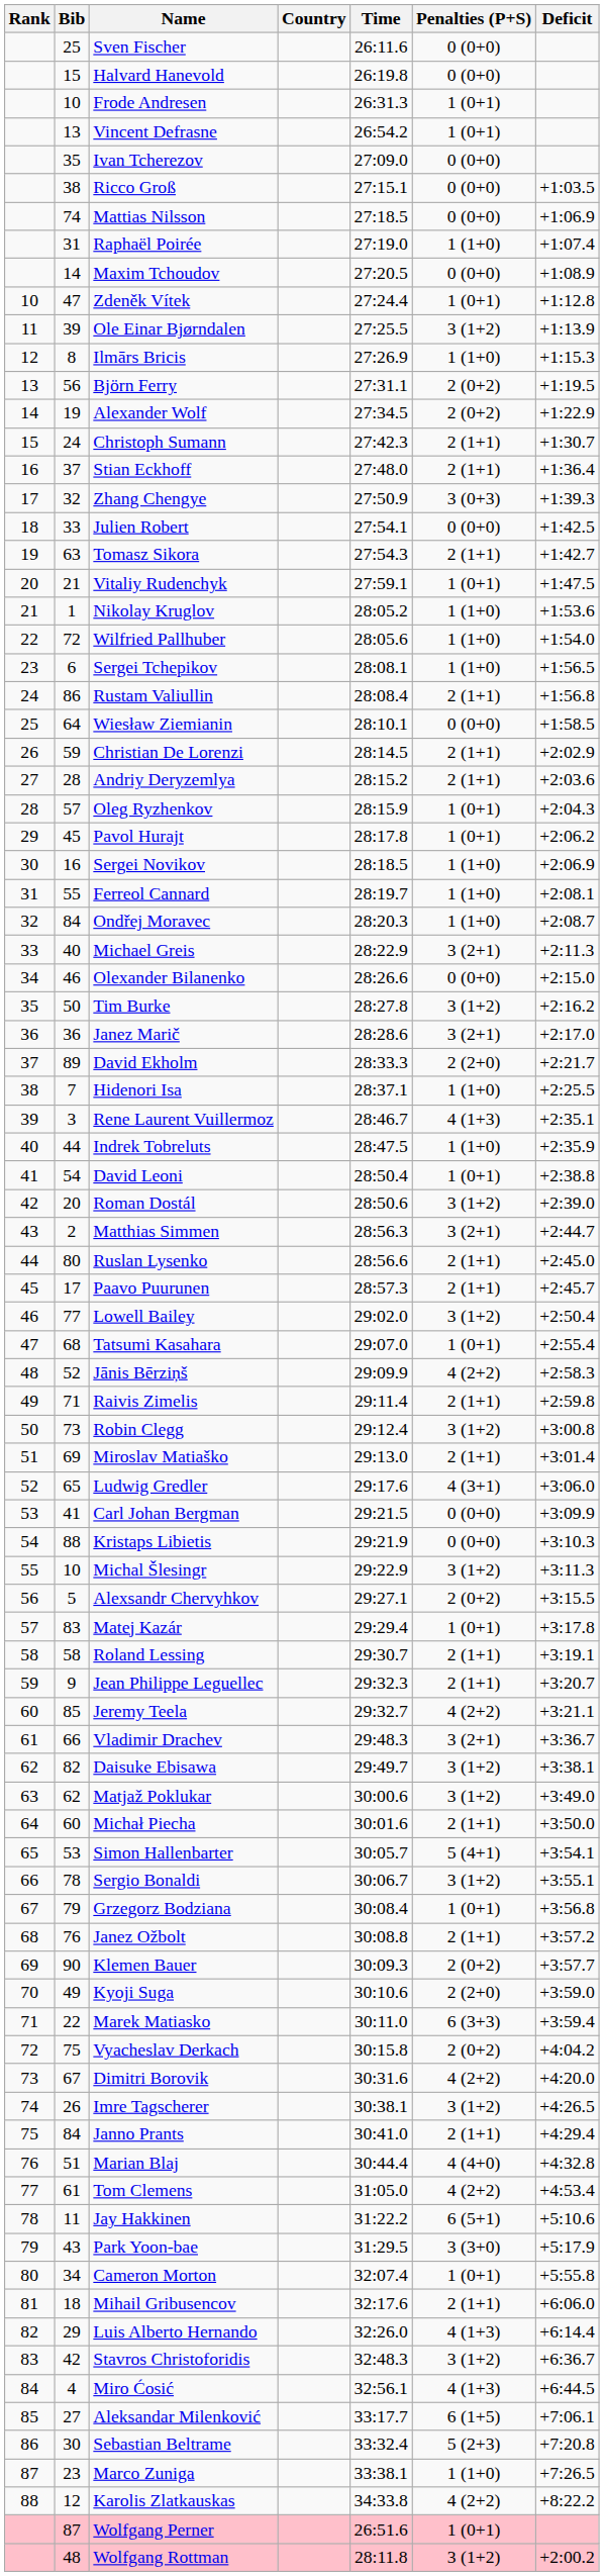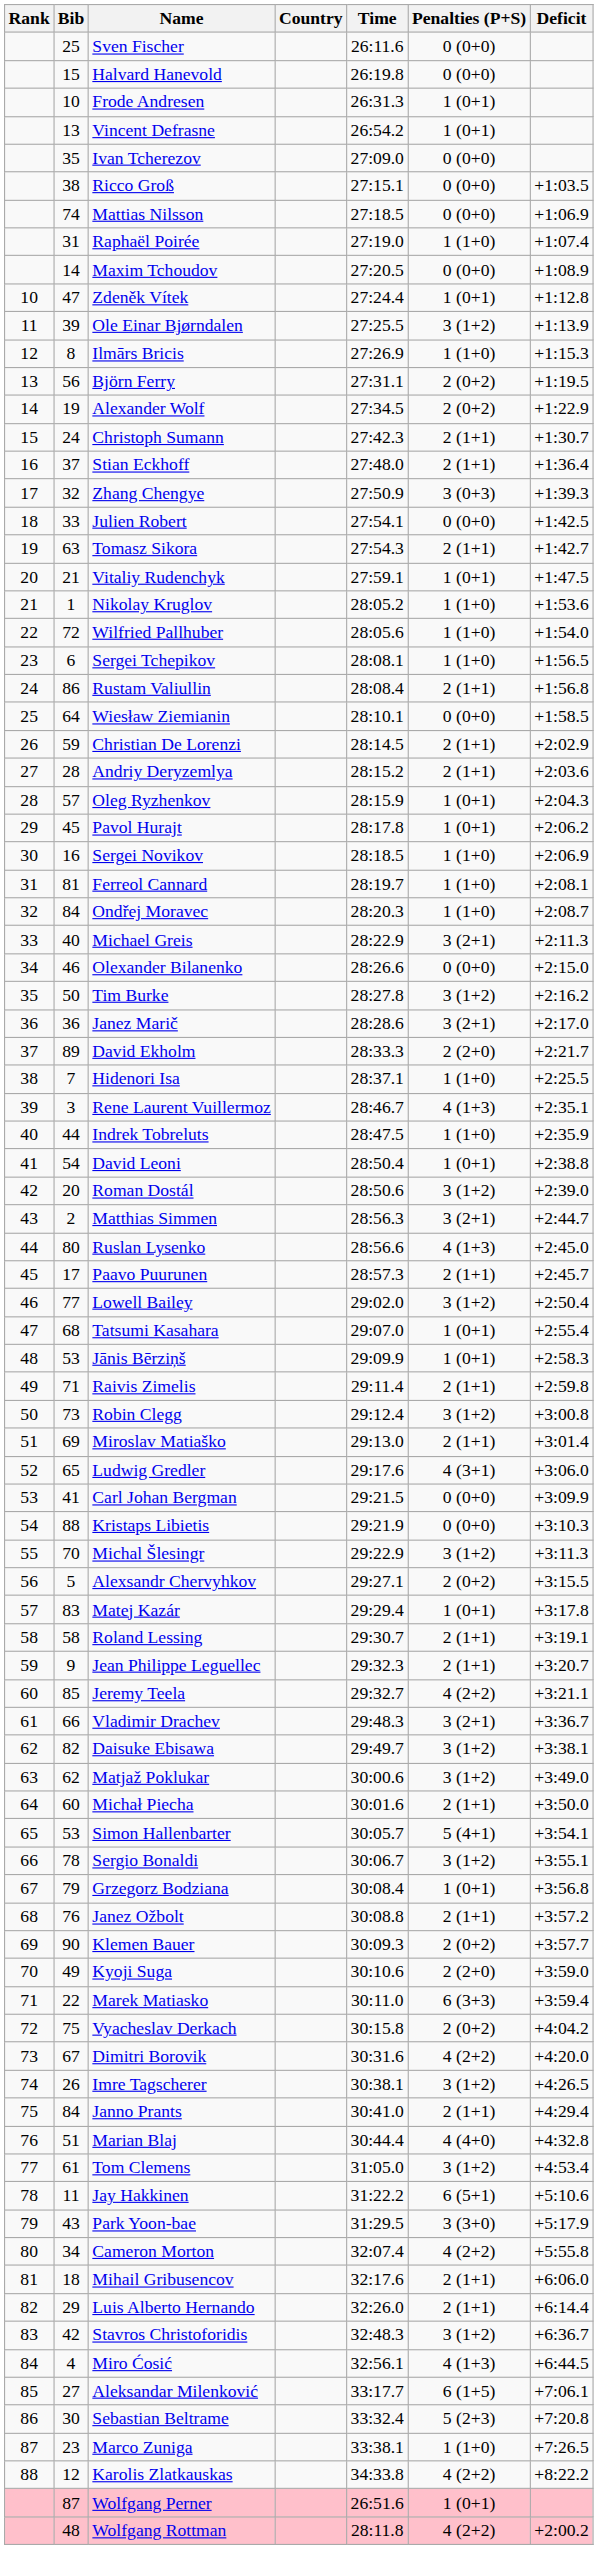Ferreol Cannard | Bib: 55 -> 81
Ruslan Lysenko | Penalties (P+S): 2 (1+1) -> 4 (1+3)
Jānis Bērziņš | Bib: 52 -> 53
Jānis Bērziņš | Penalties (P+S): 4 (2+2) -> 1 (0+1)
Michal Šlesingr | Bib: 10 -> 70
Tom Clemens | Penalties (P+S): 4 (2+2) -> 3 (1+2)
Cameron Morton | Penalties (P+S): 1 (0+1) -> 4 (2+2)
Luis Alberto Hernando | Penalties (P+S): 4 (1+3) -> 2 (1+1)
Wolfgang Rottman | Penalties (P+S): 3 (1+2) -> 4 (2+2)
